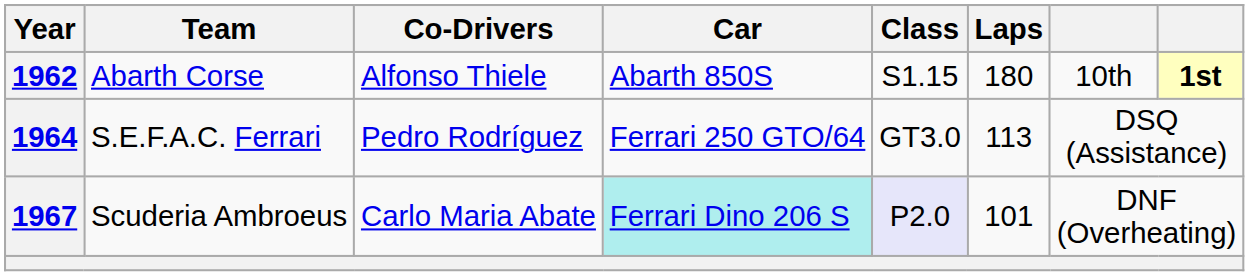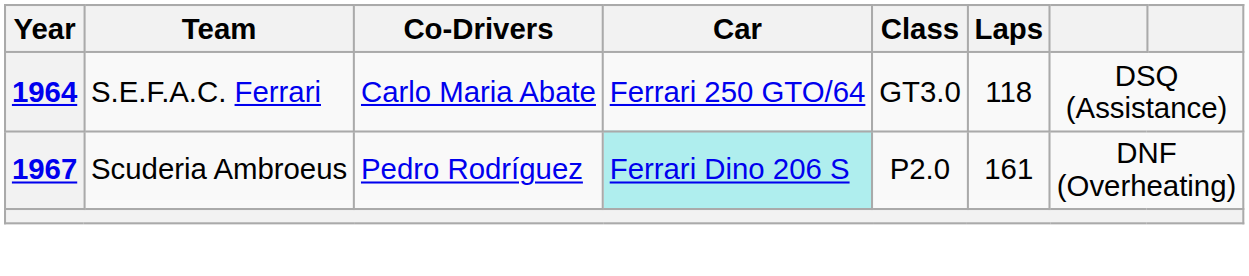- row: 1962 | Abarth Corse | Alfonso Thiele | Abarth 850S | S1.15 | 180 | 10th | 1st
1964 | Co-Drivers: Pedro Rodríguez -> Carlo Maria Abate
1964 | Laps: 113 -> 118
1967 | Co-Drivers: Carlo Maria Abate -> Pedro Rodríguez
1967 | Class: lavender background -> no background
1967 | Laps: 101 -> 161
